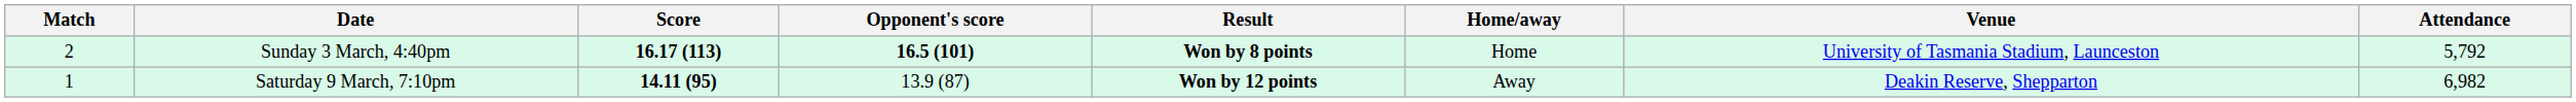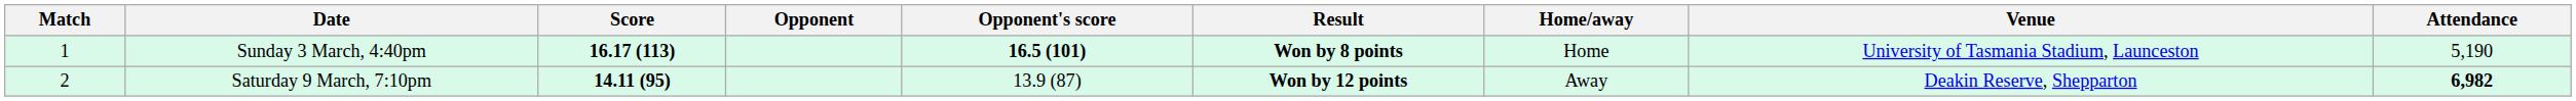+ column: Opponent
Sunday 3 March, 4:40pm | Match: 2 -> 1
Sunday 3 March, 4:40pm | Attendance: 5,792 -> 5,190
Saturday 9 March, 7:10pm | Match: 1 -> 2
Saturday 9 March, 7:10pm | Attendance: normal -> bold
